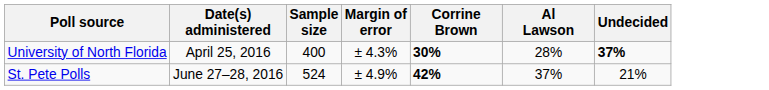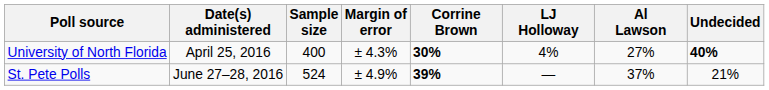+ column: LJ Holloway | 4% | —
University of North Florida | Al Lawson: 28% -> 27%
University of North Florida | Undecided: 37% -> 40%
St. Pete Polls | Corrine Brown: 42% -> 39%
